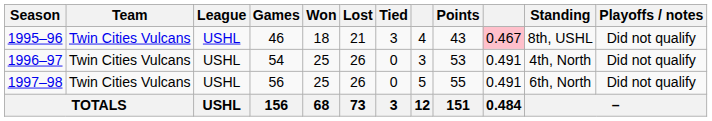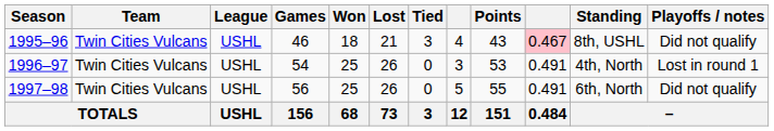1996–97 | Playoffs / notes: Did not qualify -> Lost in round 1
